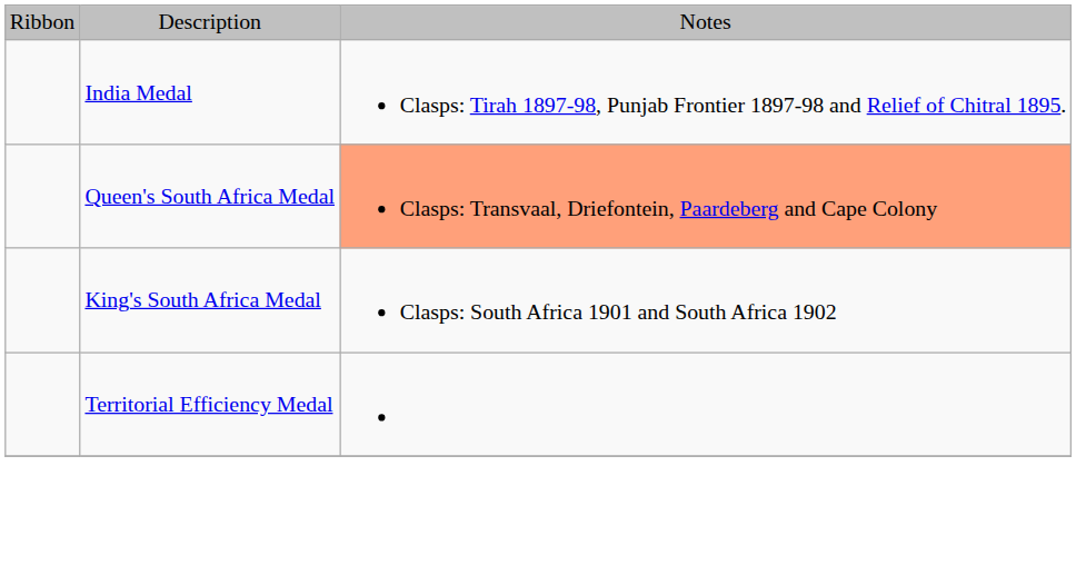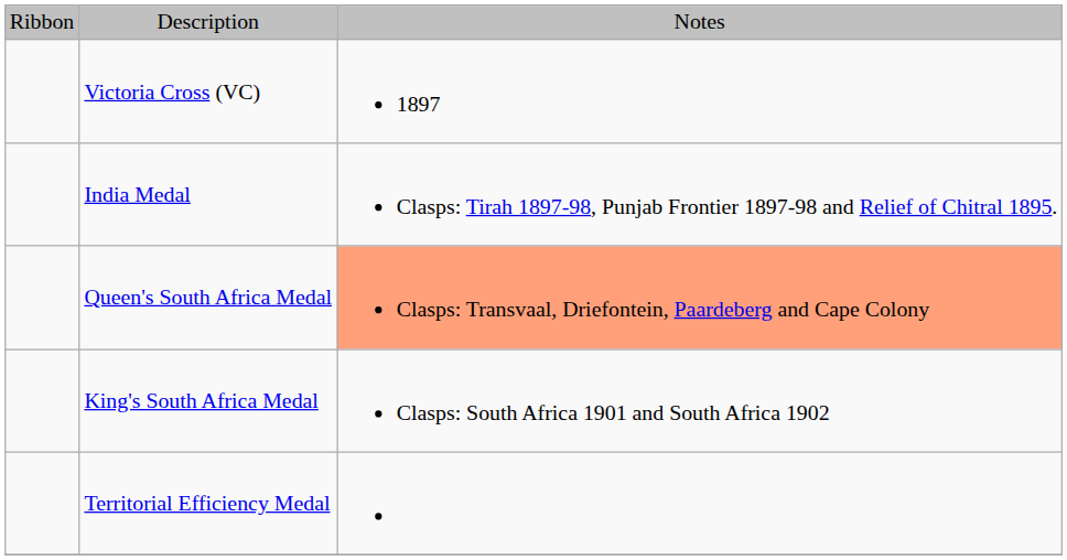+ row: Victoria Cross (VC) | 1897
